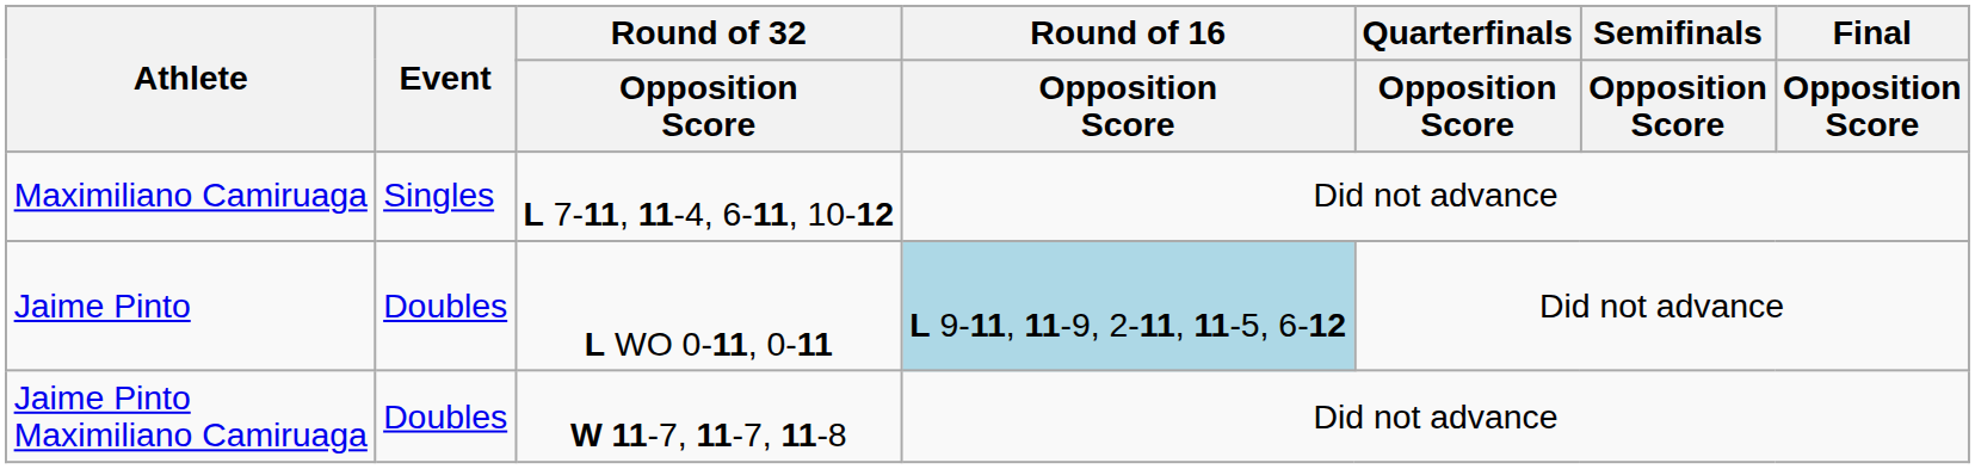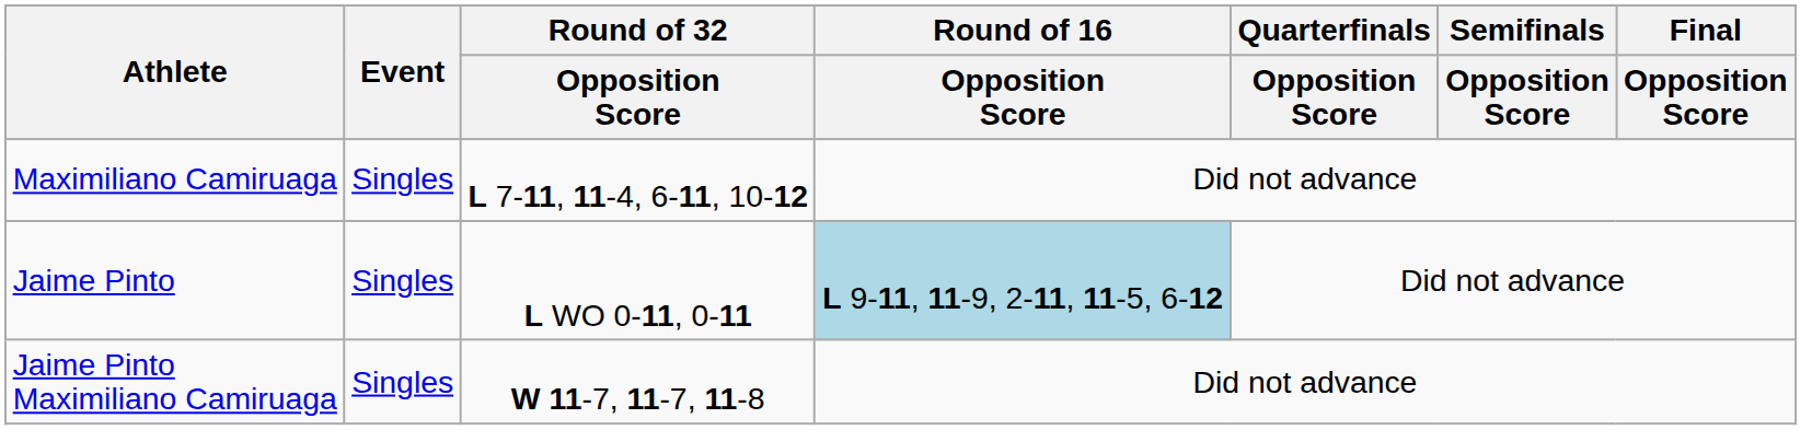Jaime Pinto | Event: Doubles -> Singles
Jaime Pinto Maximiliano Camiruaga | Event: Doubles -> Singles
